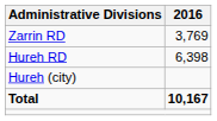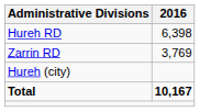rows swapped: Hureh RD <-> Zarrin RD
